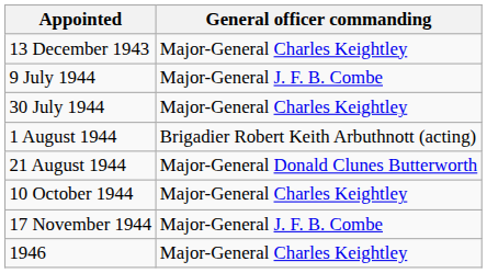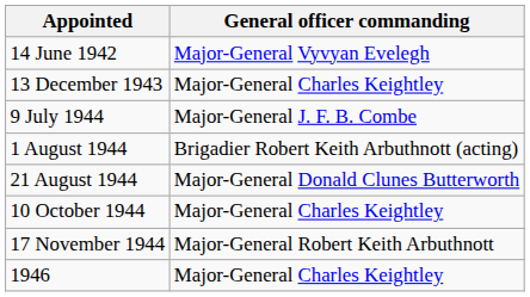+ row: 14 June 1942 | Major-General Vyvyan Evelegh
- row: 30 July 1944 | Major-General Charles Keightley
17 November 1944 | General officer commanding: Major-General J. F. B. Combe -> Major-General Robert Keith Arbuthnott
